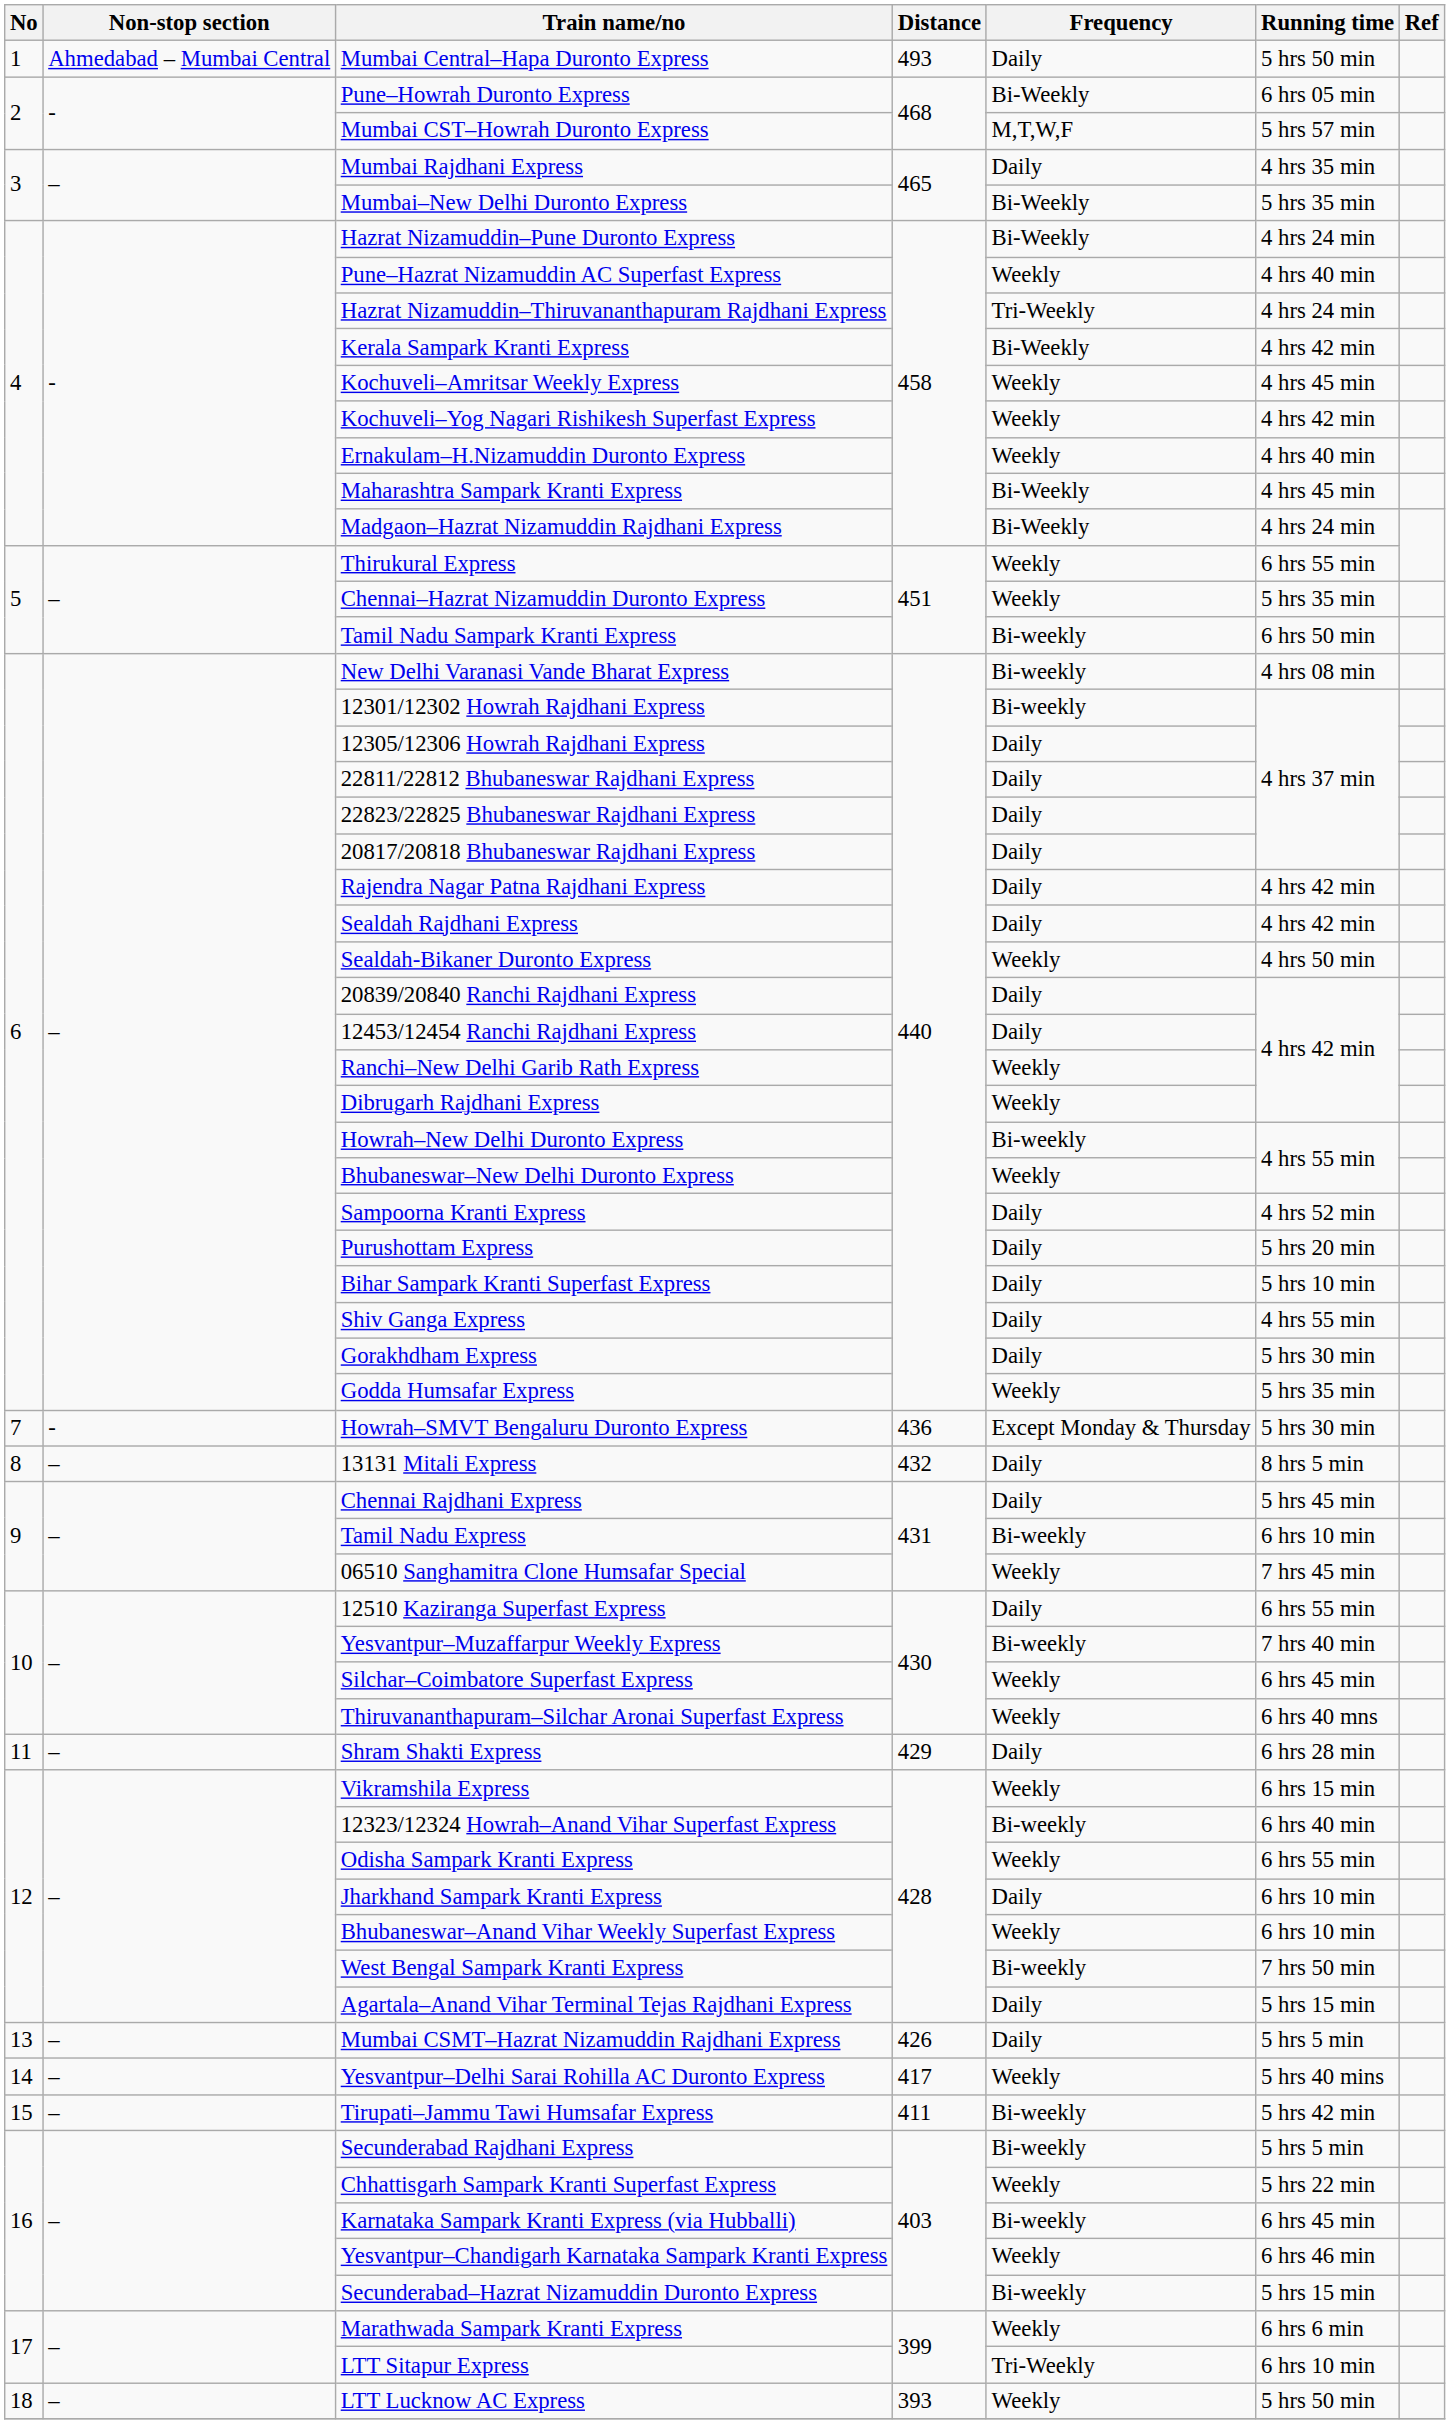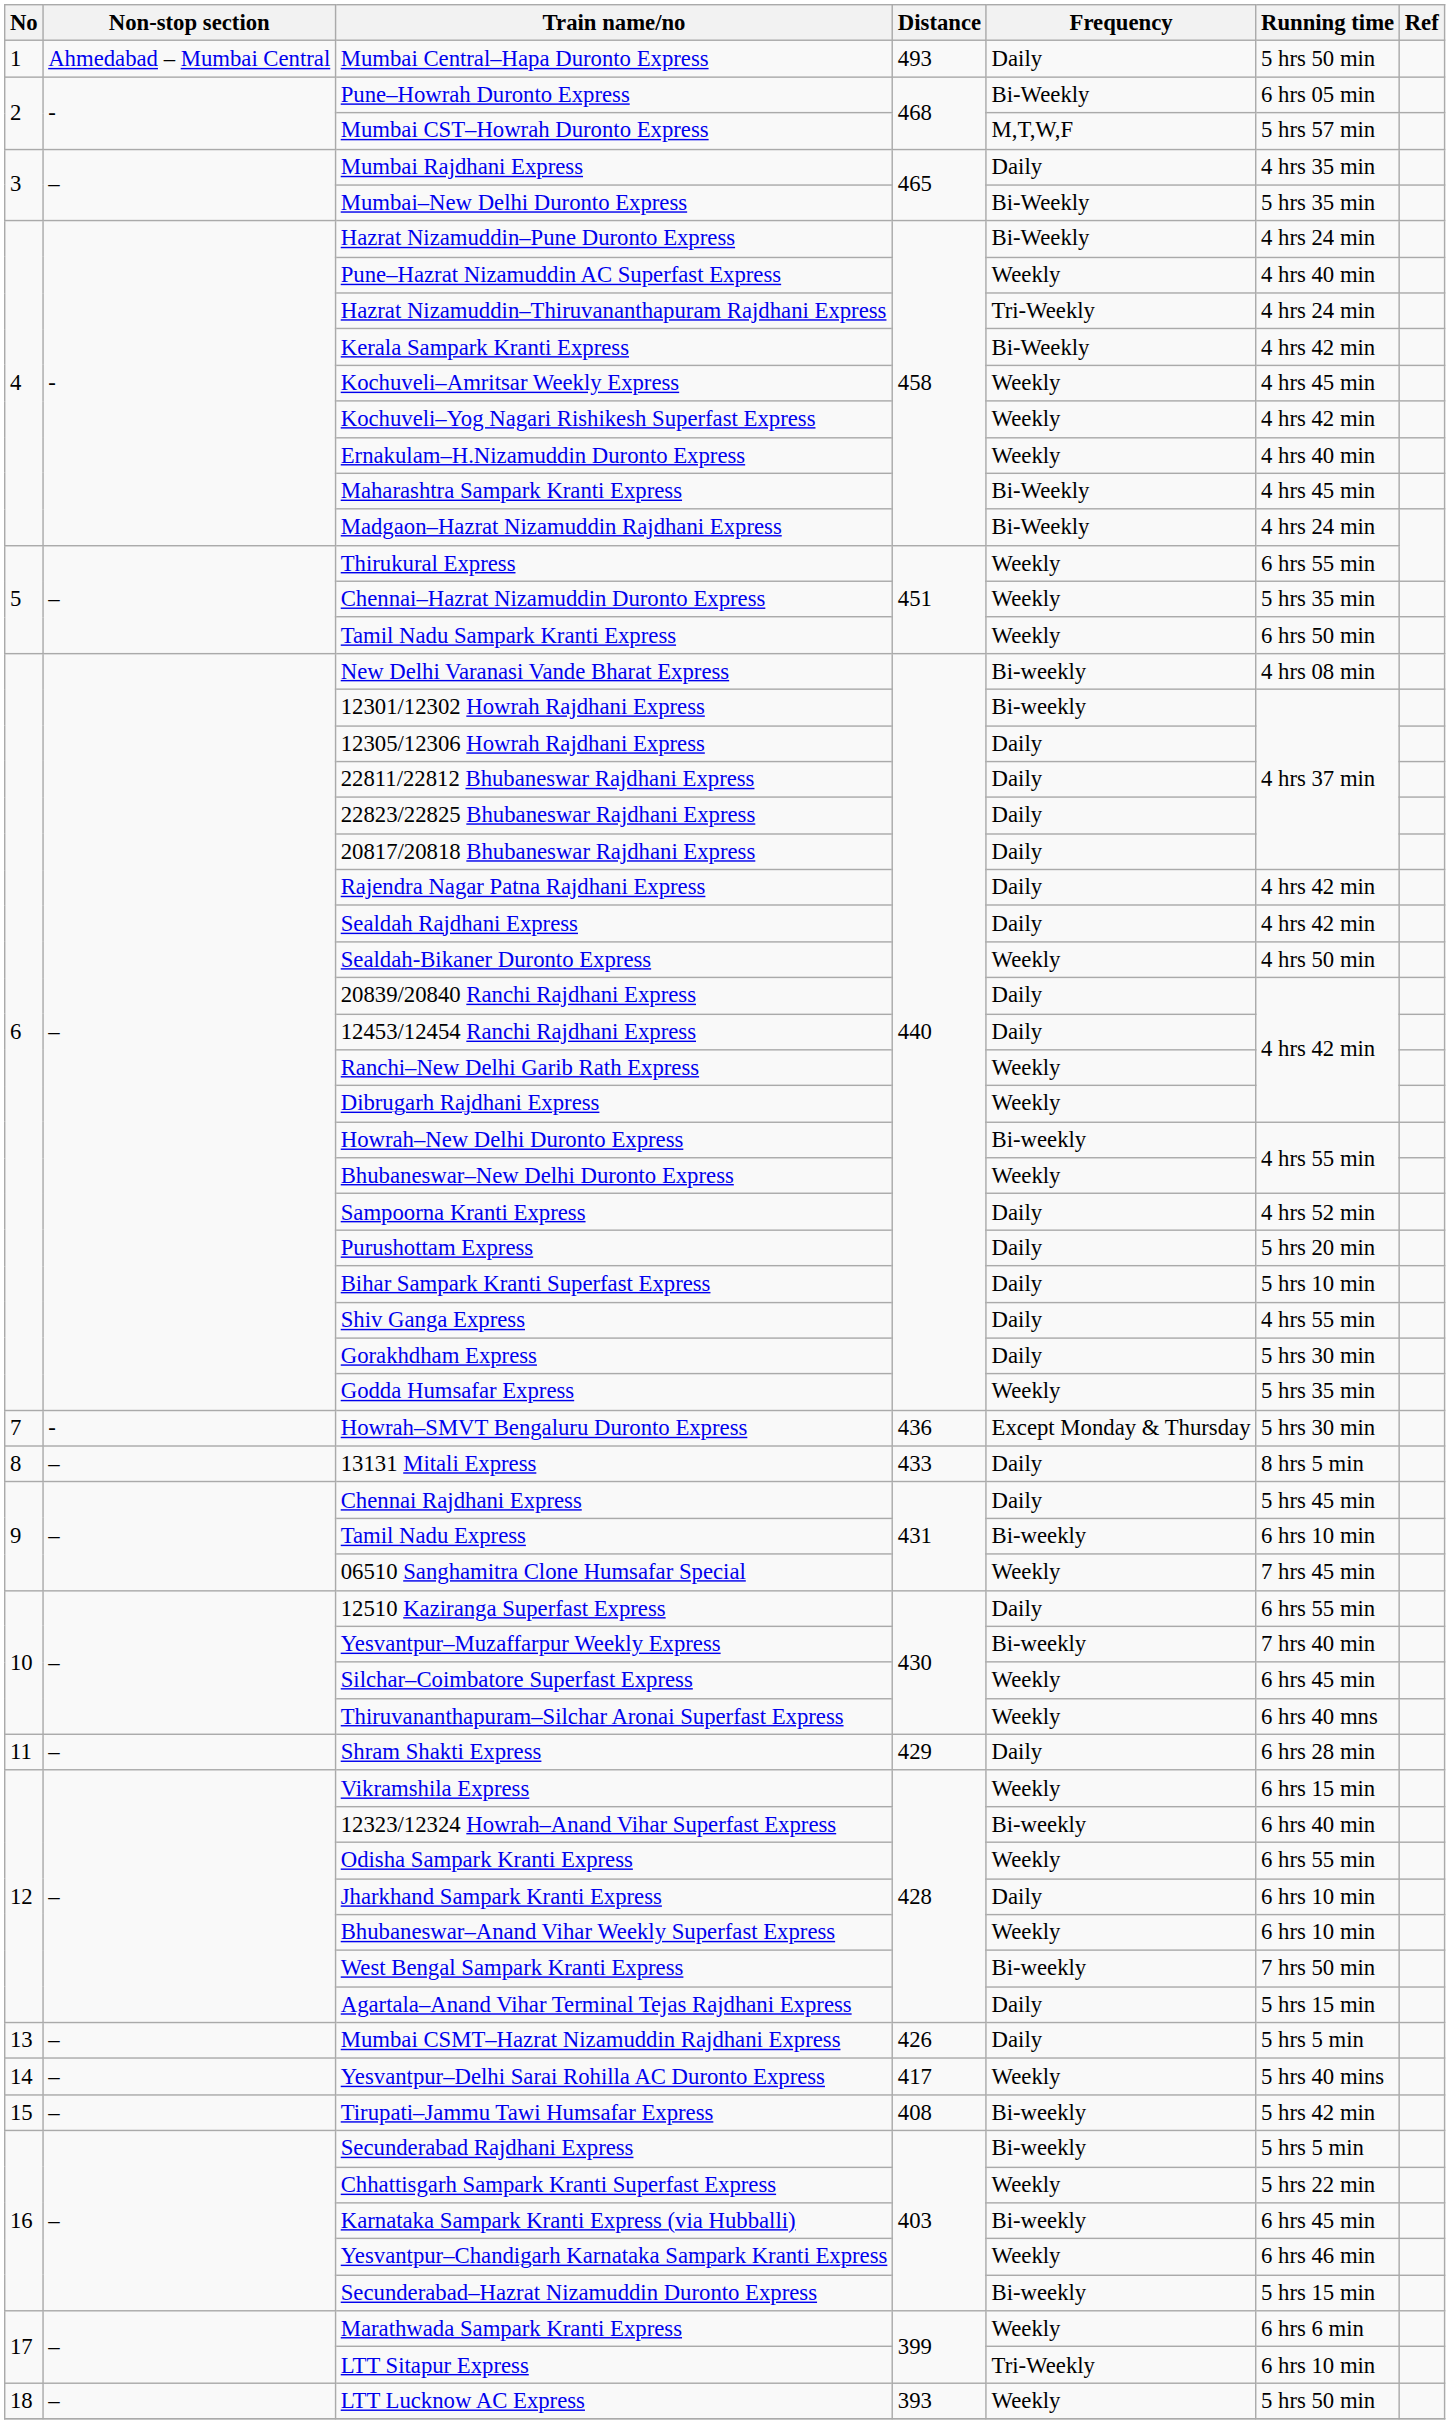Tamil Nadu Sampark Kranti Express | Frequency: Bi-weekly -> Weekly
13131 Mitali Express | Distance: 432 -> 433
Tirupati–Jammu Tawi Humsafar Express | Distance: 411 -> 408
